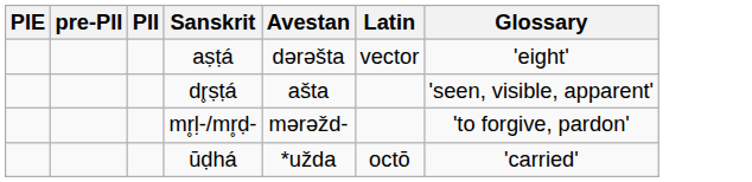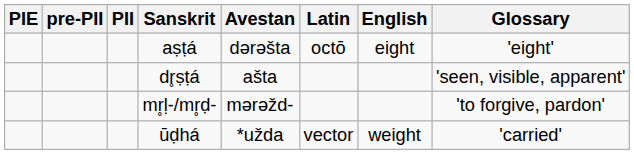+ column: English | eight | weight
aṣṭá | Latin: vector -> octō
ūḍhá | Latin: octō -> vector
